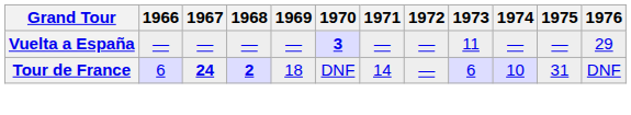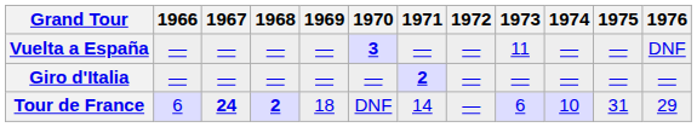Vuelta a España | 1976: 29 -> DNF
+ row: Giro d'Italia | — | — | — | — | — | 2 | — | — | — | — | —
Tour de France | 1976: DNF -> 29
